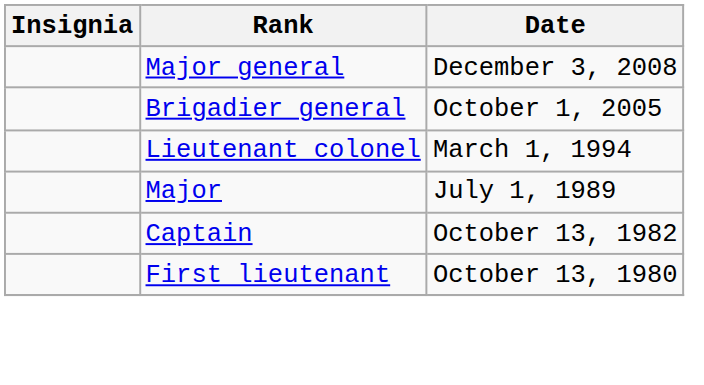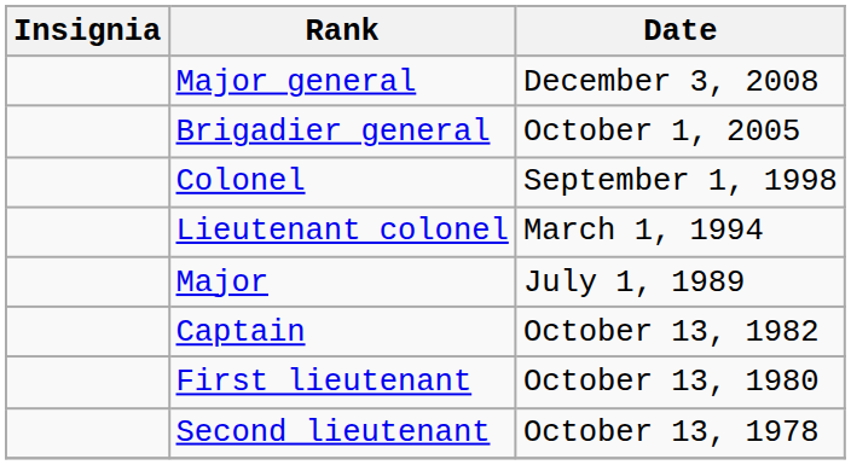+ row: Colonel | September 1, 1998
+ row: Second lieutenant | October 13, 1978
